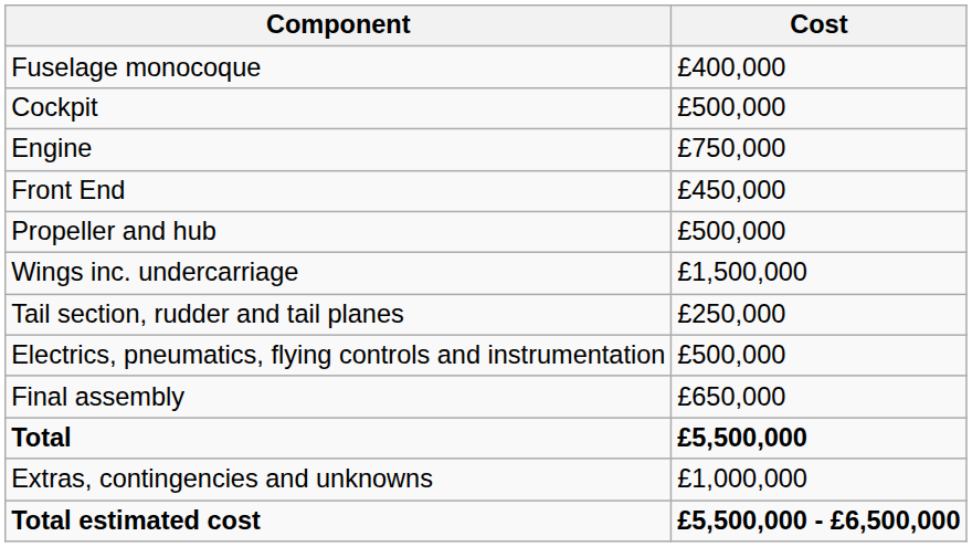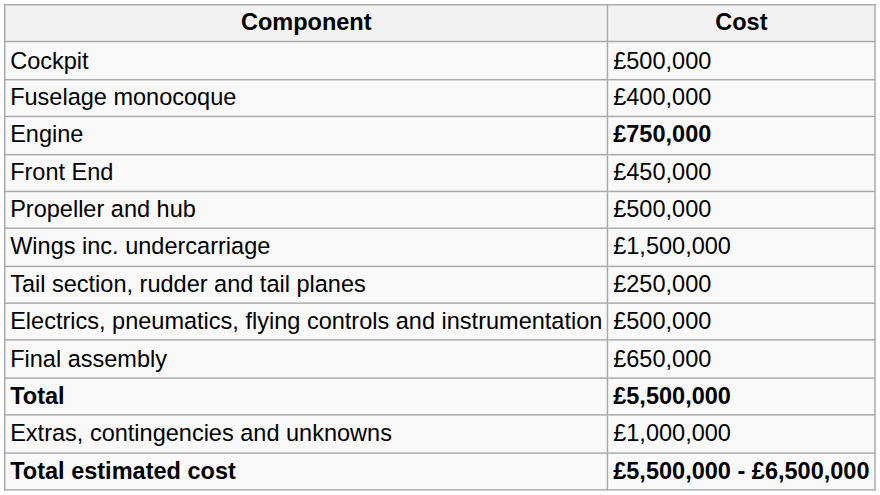rows swapped: Fuselage monocoque <-> Cockpit
Engine | Cost: normal -> bold
